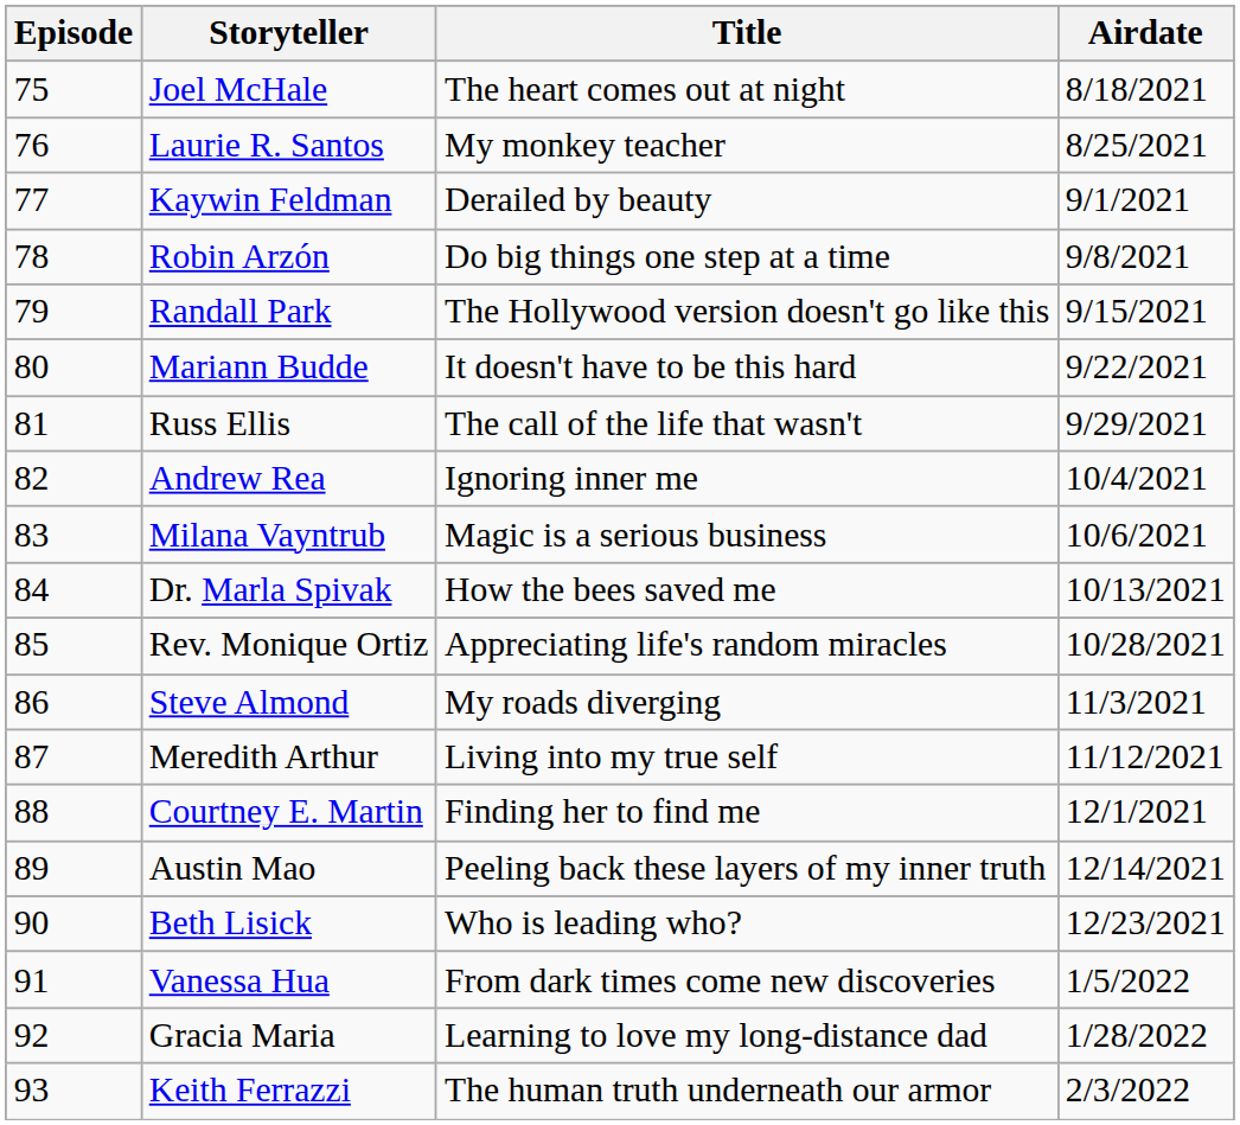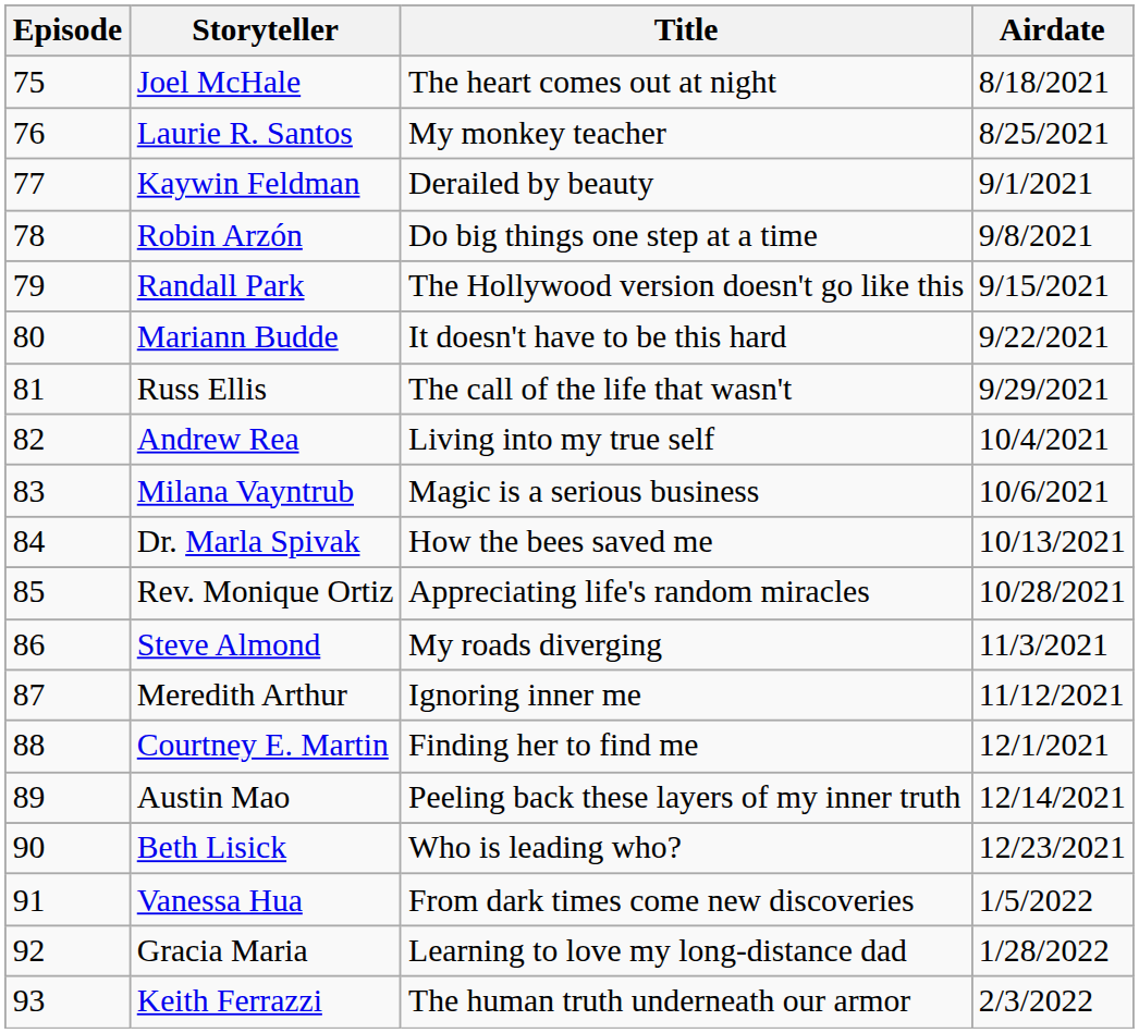Andrew Rea | Title: Ignoring inner me -> Living into my true self
Meredith Arthur | Title: Living into my true self -> Ignoring inner me
